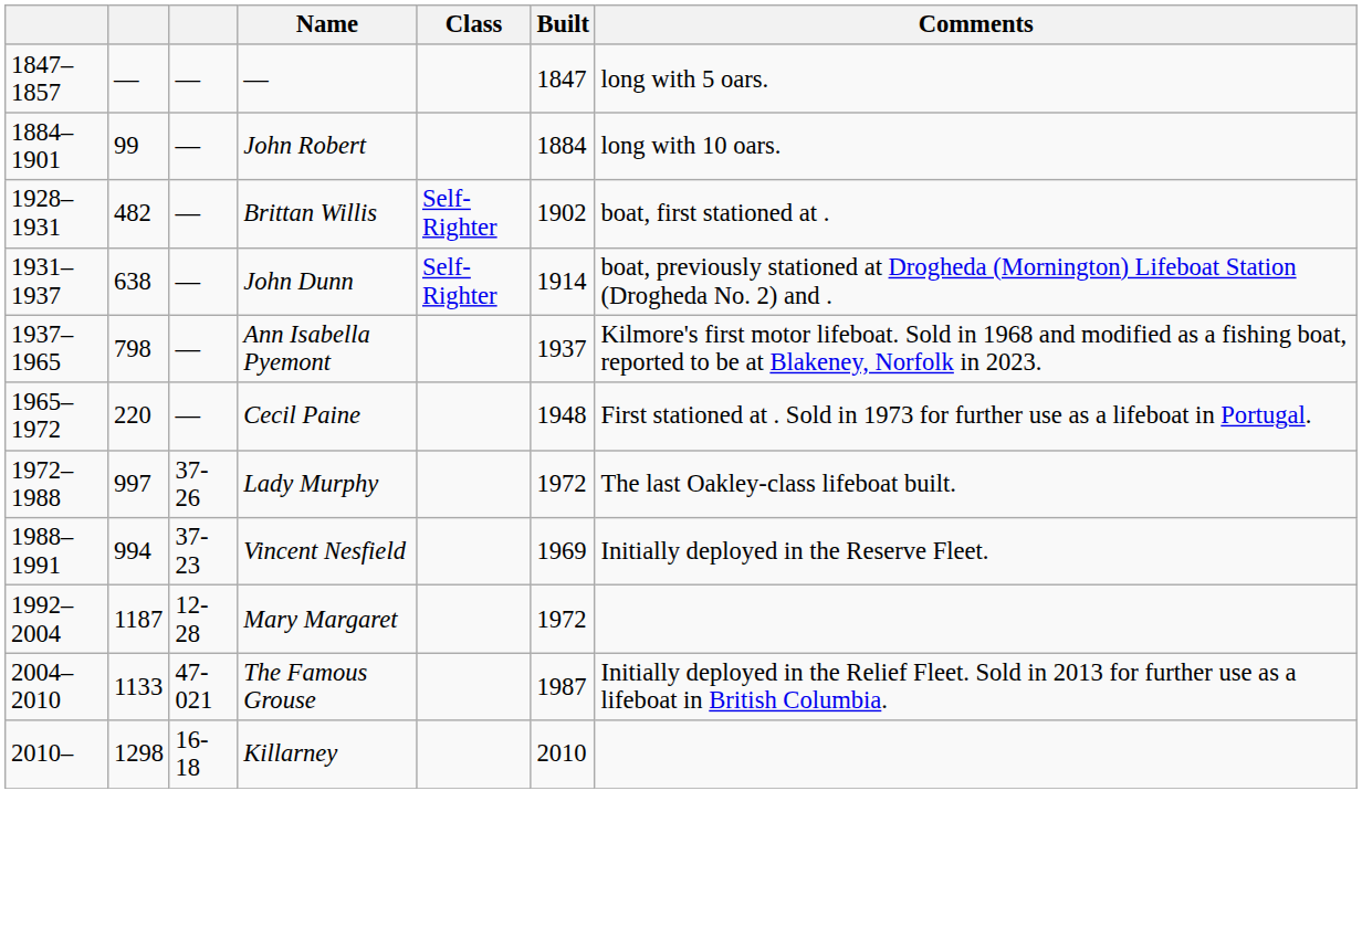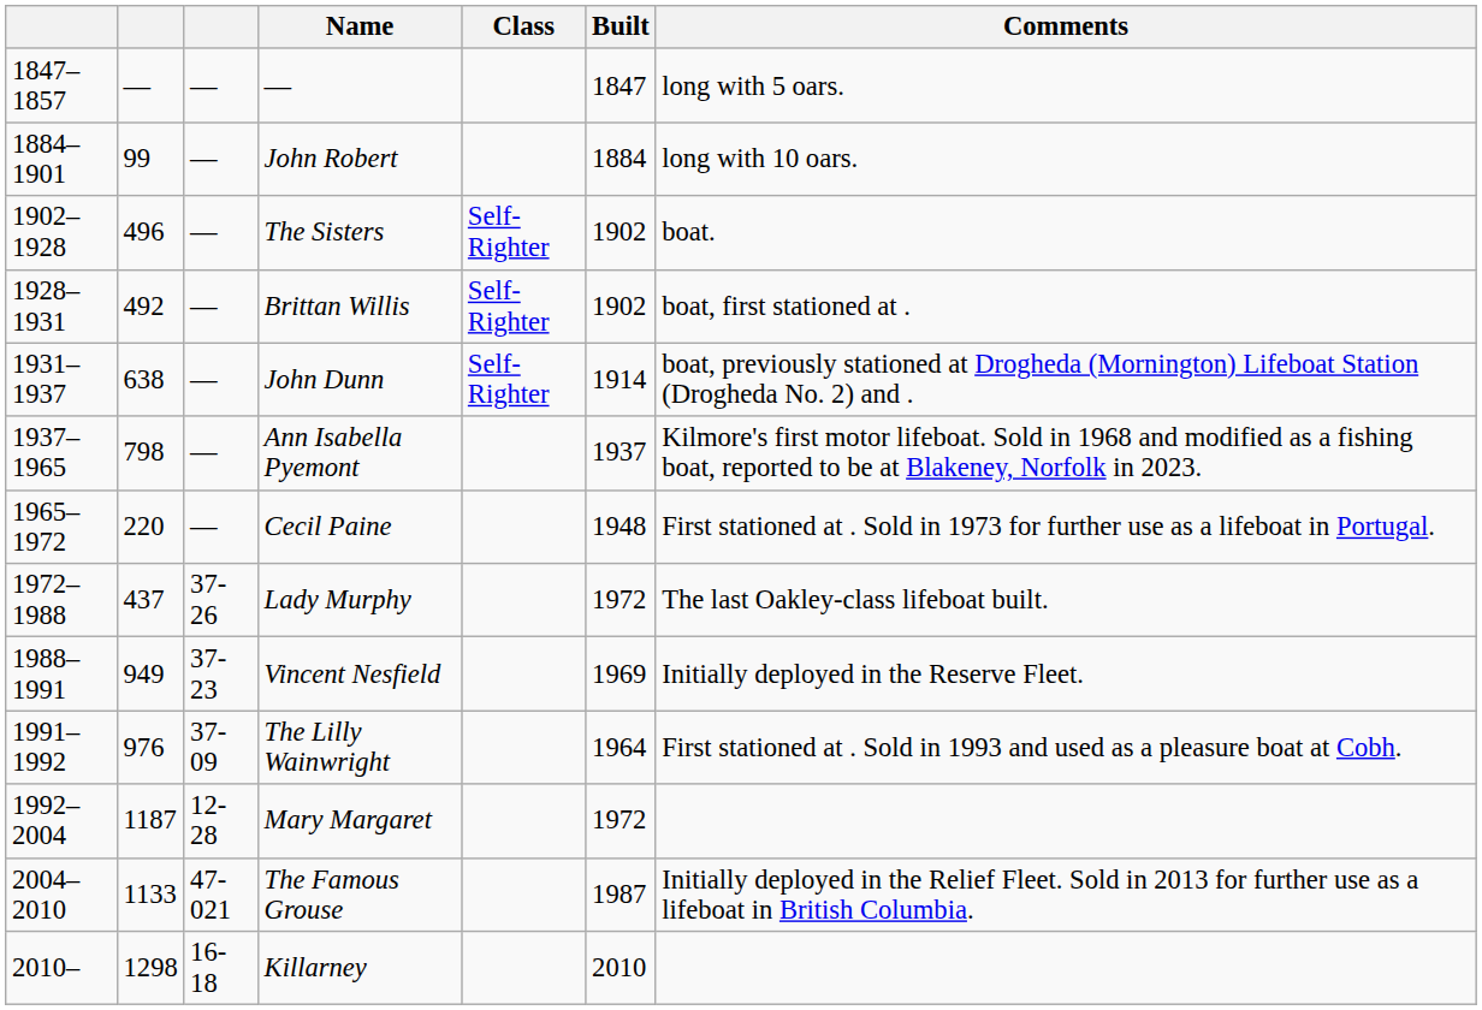+ row: 1902–1928 | 496 | — | The Sisters | Self-Righter | 1902 | boat.
Brittan Willis | column 2: 482 -> 492
Lady Murphy | column 2: 997 -> 437
Vincent Nesfield | column 2: 994 -> 949
+ row: 1991–1992 | 976 | 37-09 | The Lilly Wainwright | 1964 | First stationed at . Sold in 1993 and used as a pleasure boat at Cobh.
